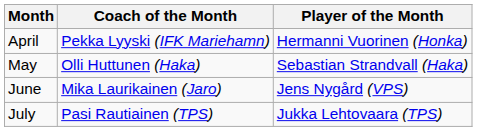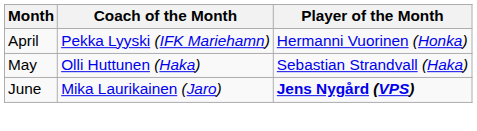June | Player of the Month: normal -> bold
- row: July | Pasi Rautiainen (TPS) | Jukka Lehtovaara (TPS)
